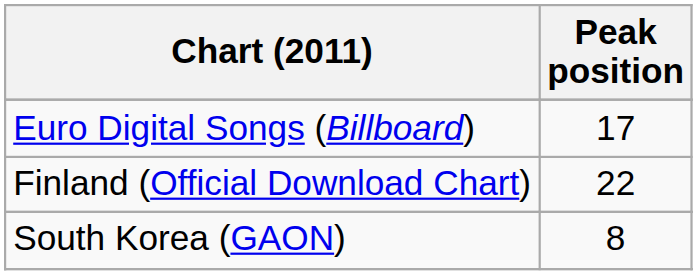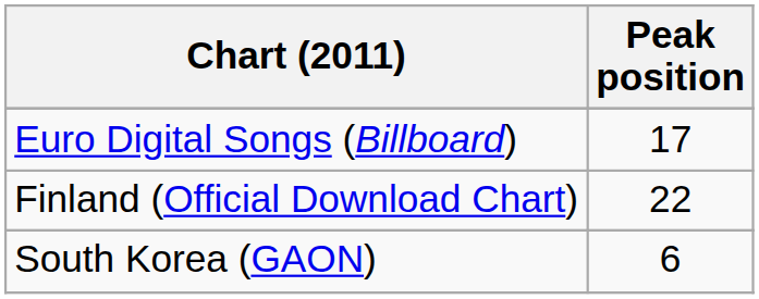South Korea (GAON) | Peak position: 8 -> 6
